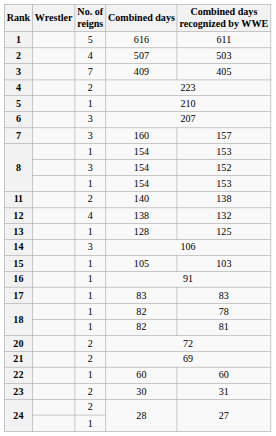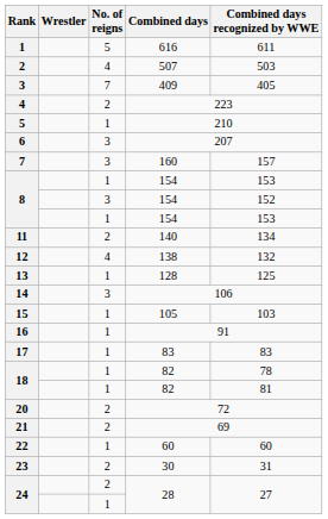11 | Combined days recognized by WWE: 138 -> 134
